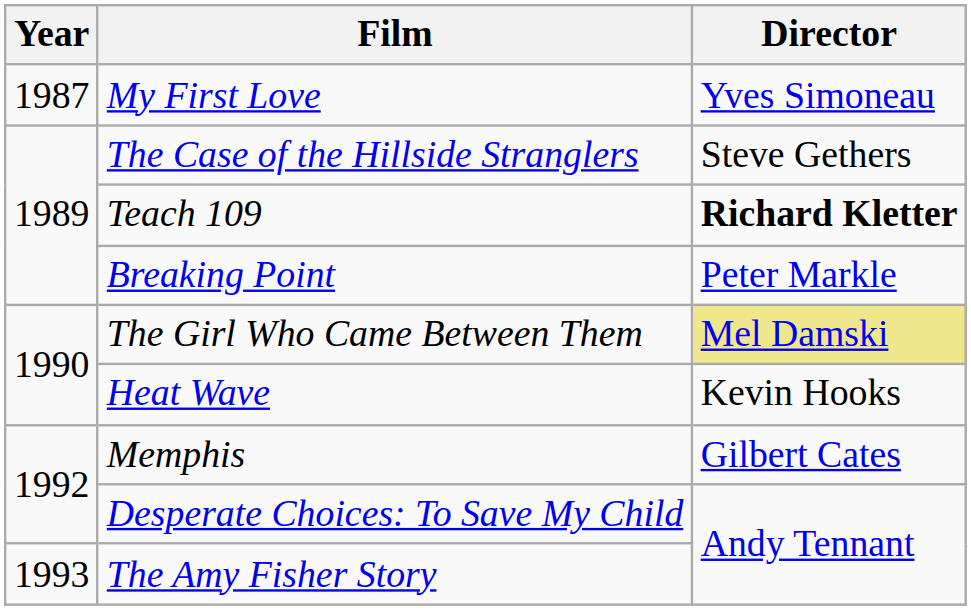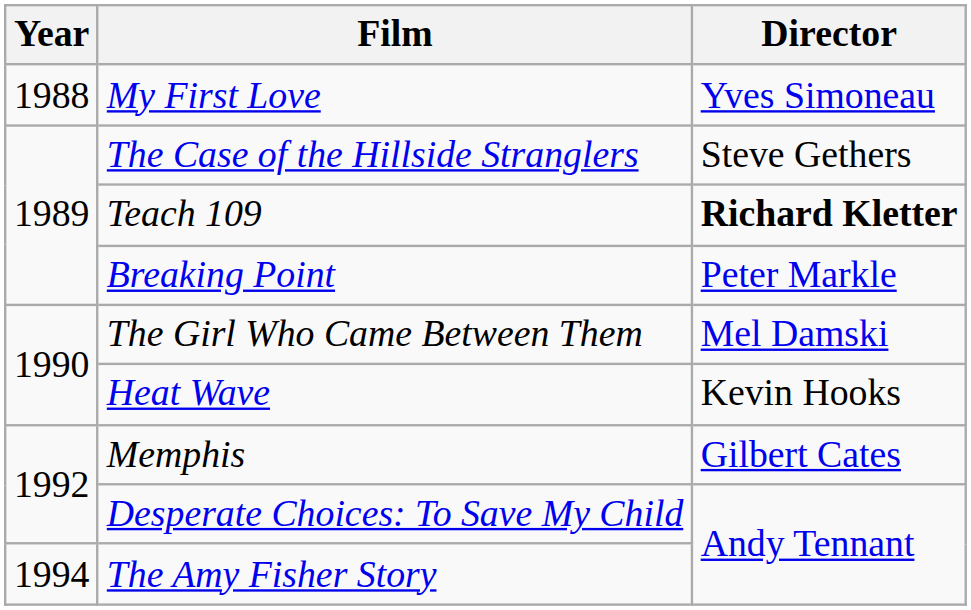My First Love | Year: 1987 -> 1988
The Girl Who Came Between Them | Director: khaki background -> no background
The Amy Fisher Story | Year: 1993 -> 1994
